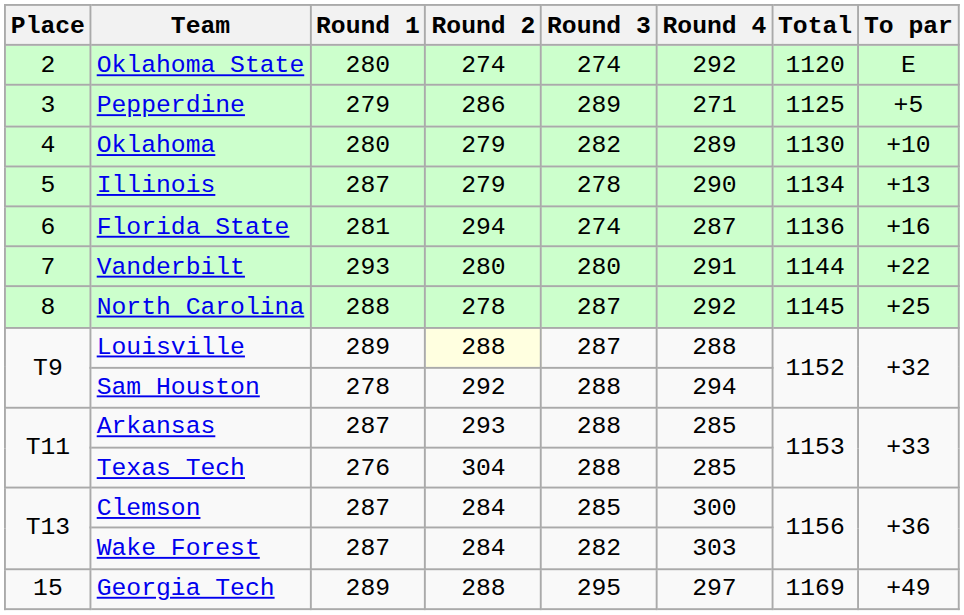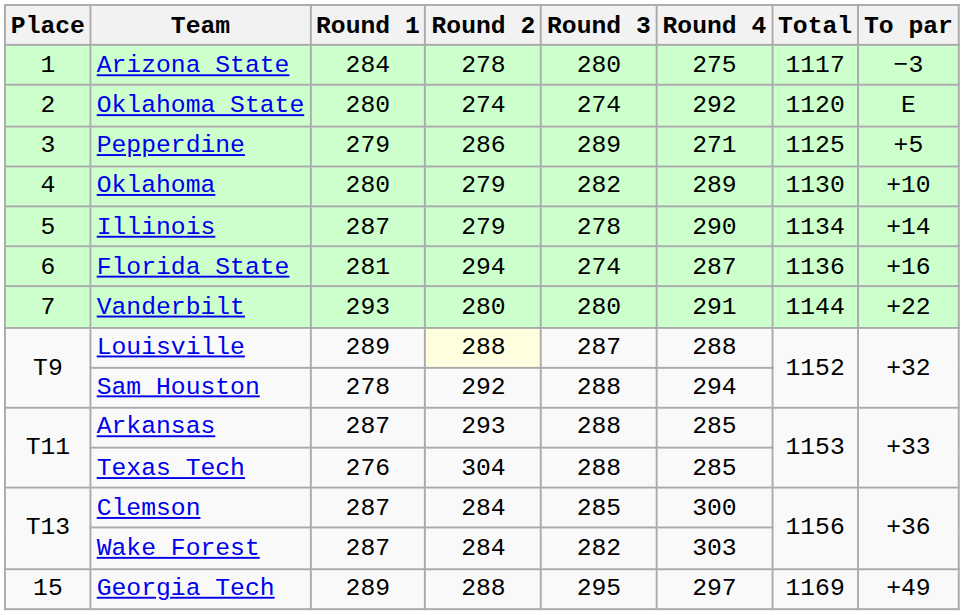+ row: 1 | Arizona State | 284 | 278 | 280 | 275 | 1117 | −3
Illinois | To par: +13 -> +14
- row: 8 | North Carolina | 288 | 278 | 287 | 292 | 1145 | +25
